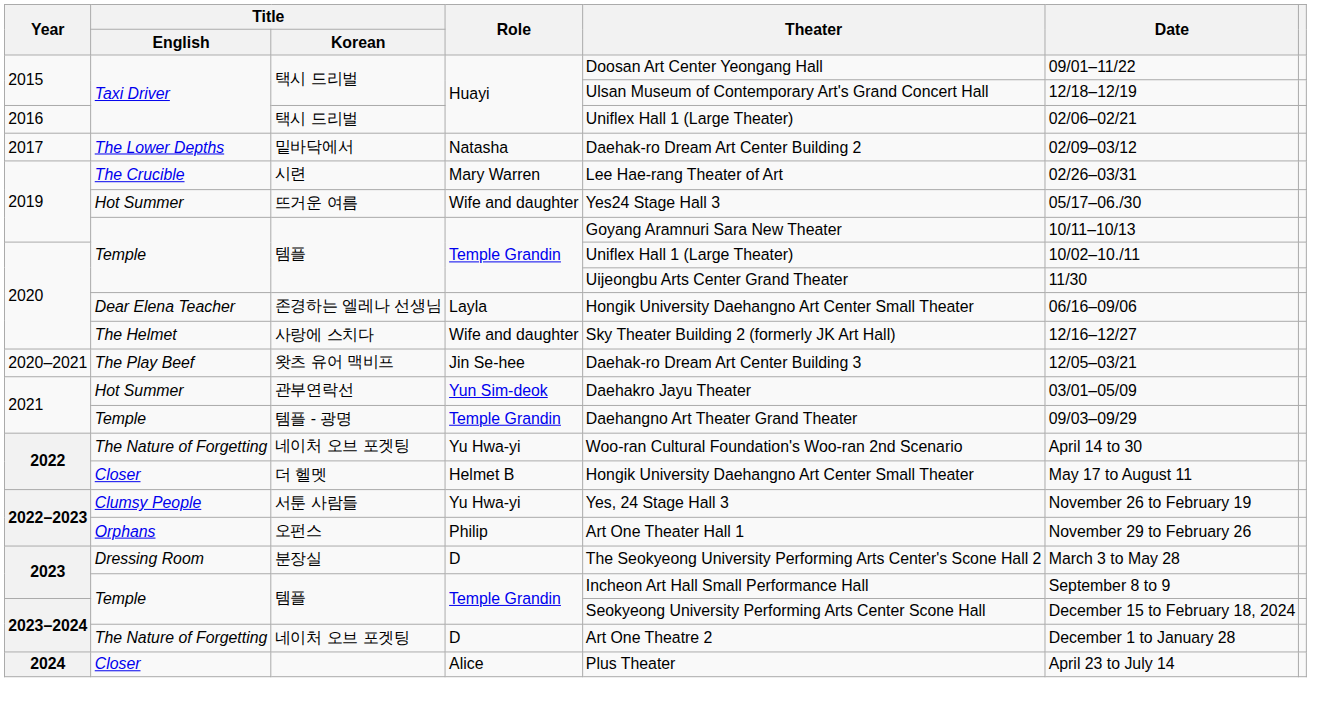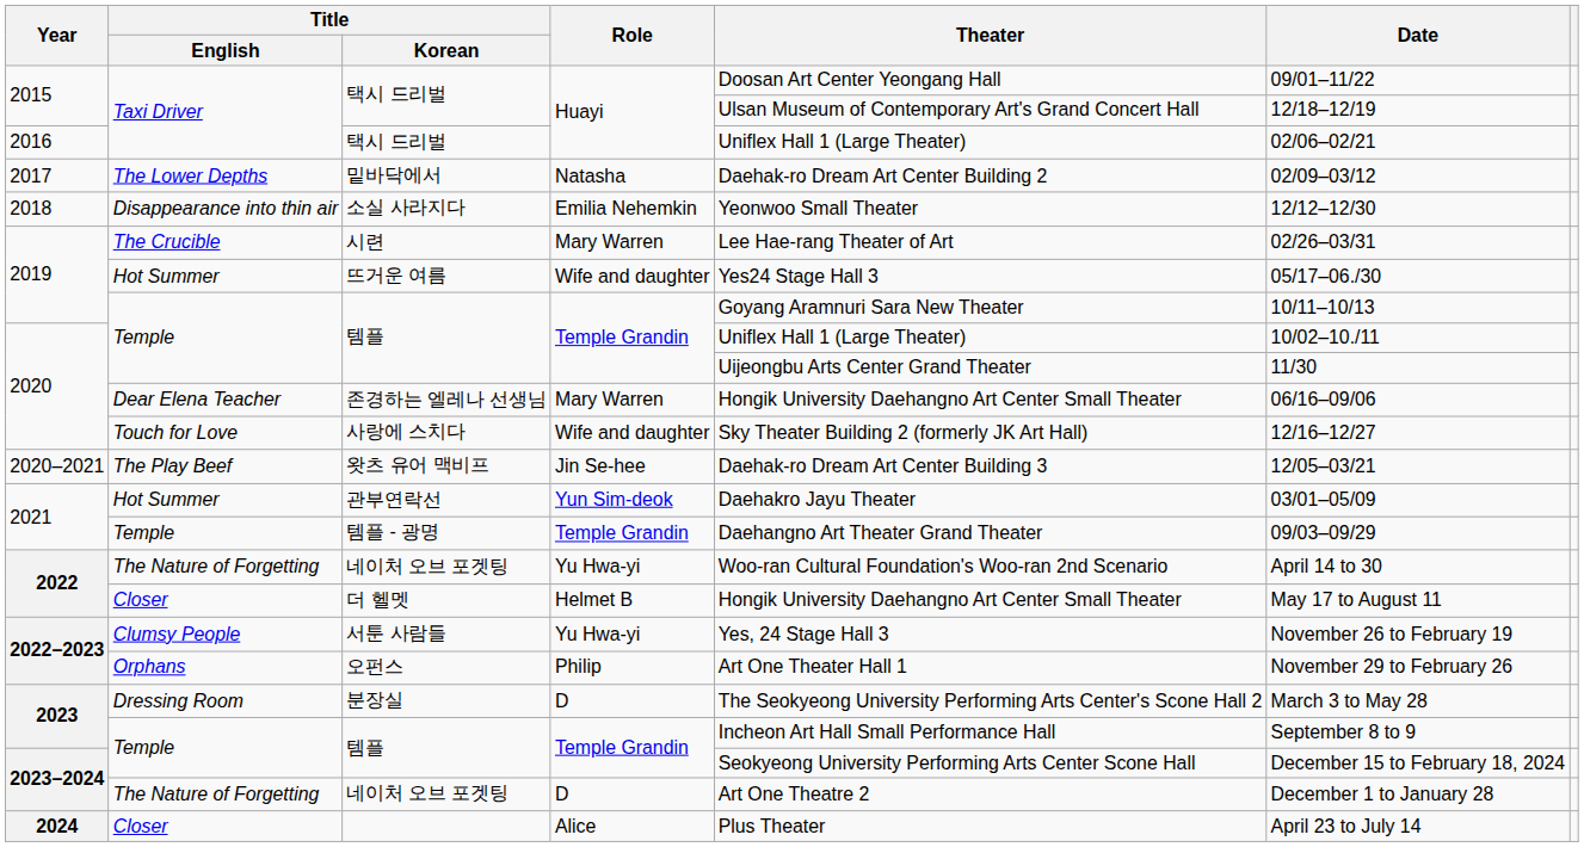+ row: 2018 | Disappearance into thin air | 소실 사라지다 | Emilia Nehemkin | Yeonwoo Small Theater | 12/12–12/30
존경하는 엘레나 선생님 | Role: Layla -> Mary Warren
사랑에 스치다 | Title / English: The Helmet -> Touch for Love
